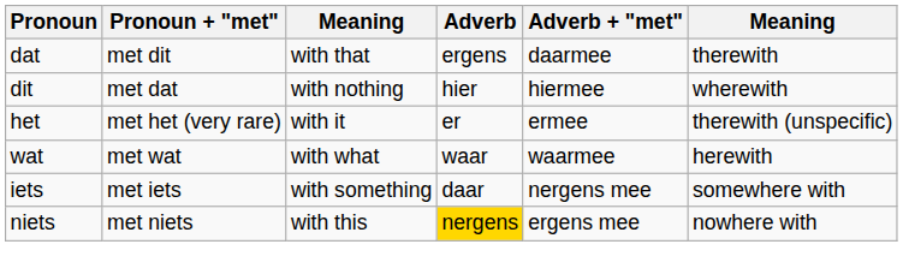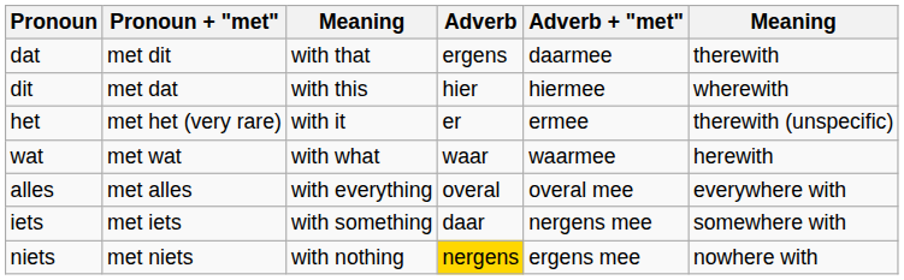dit | column 3: with nothing -> with this
+ row: alles | met alles | with everything | overal | overal mee | everywhere with
niets | column 3: with this -> with nothing
